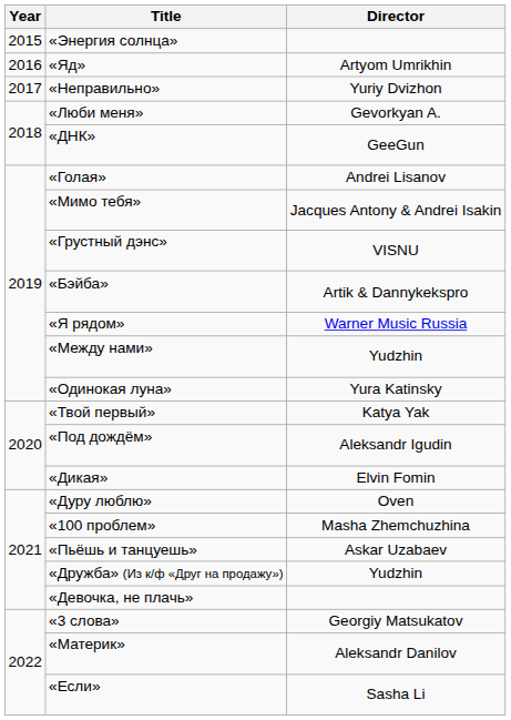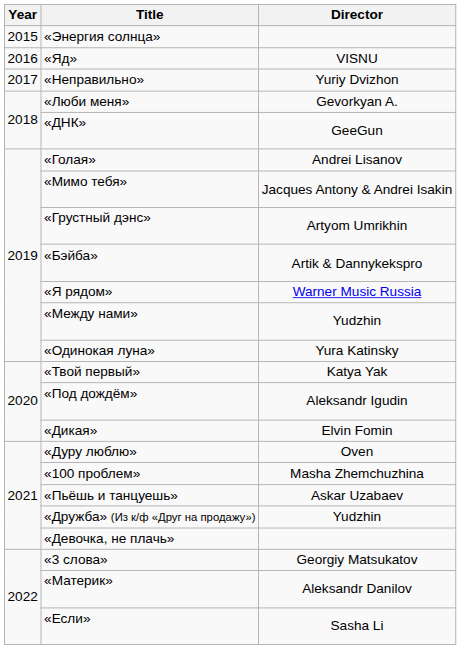«Яд» | Director: Artyom Umrikhin -> VISNU
«Грустный дэнс» | Director: VISNU -> Artyom Umrikhin
